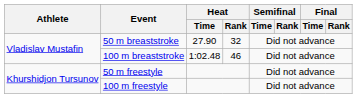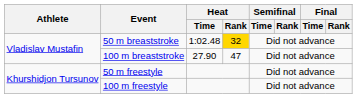50 m breaststroke | Heat / Time: 27.90 -> 1:02.48
50 m breaststroke | Heat / Rank: no background -> gold background
100 m breaststroke | Heat / Time: 1:02.48 -> 27.90
100 m breaststroke | Heat / Rank: 46 -> 47
